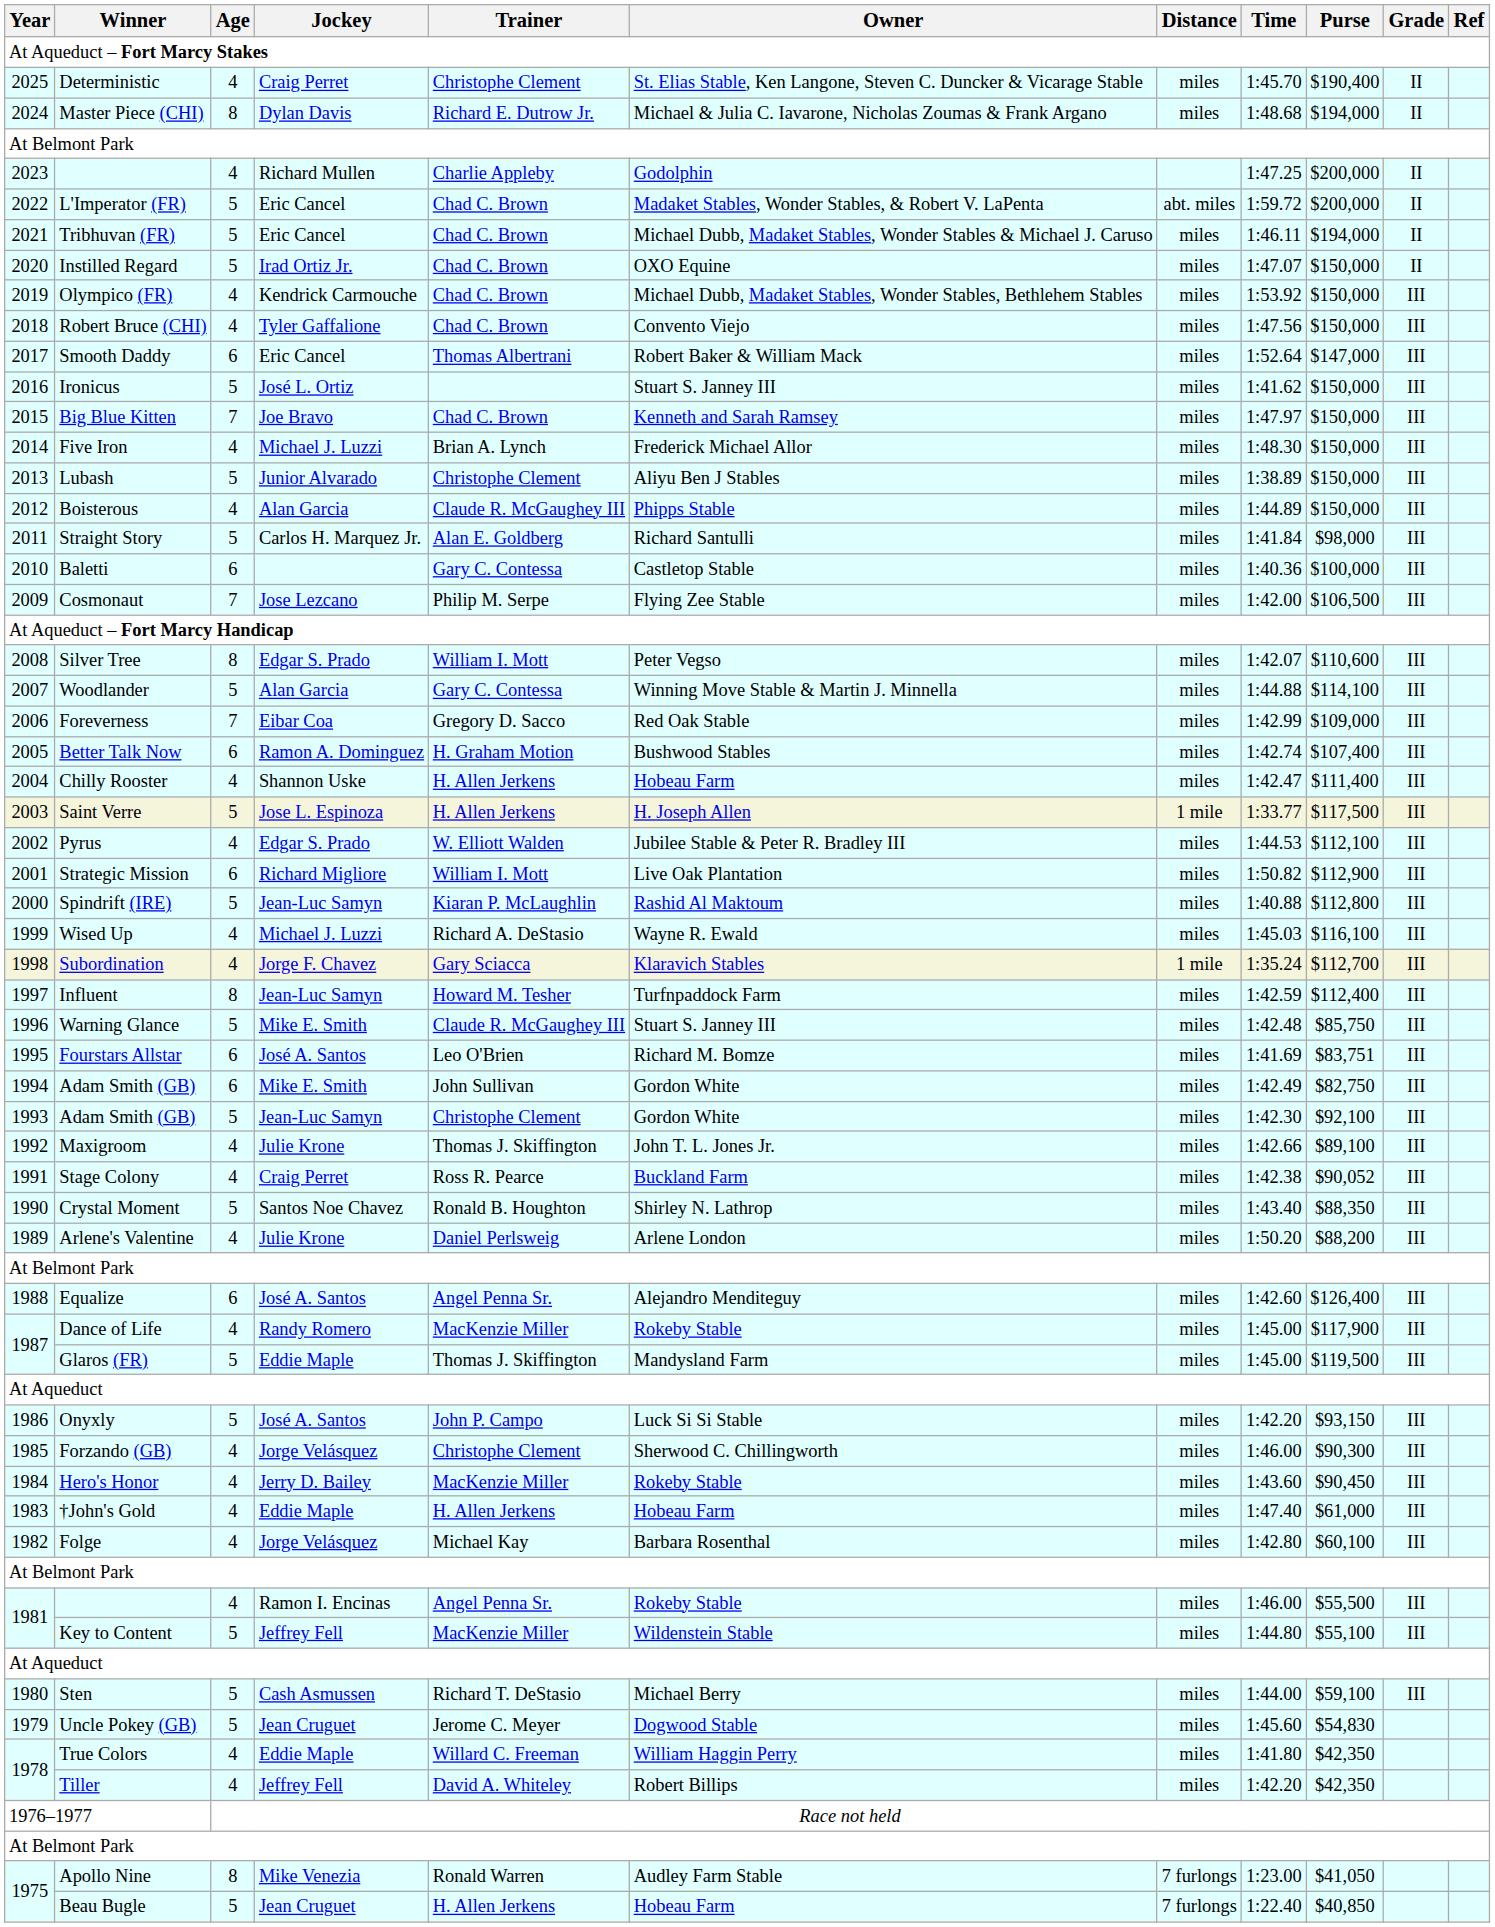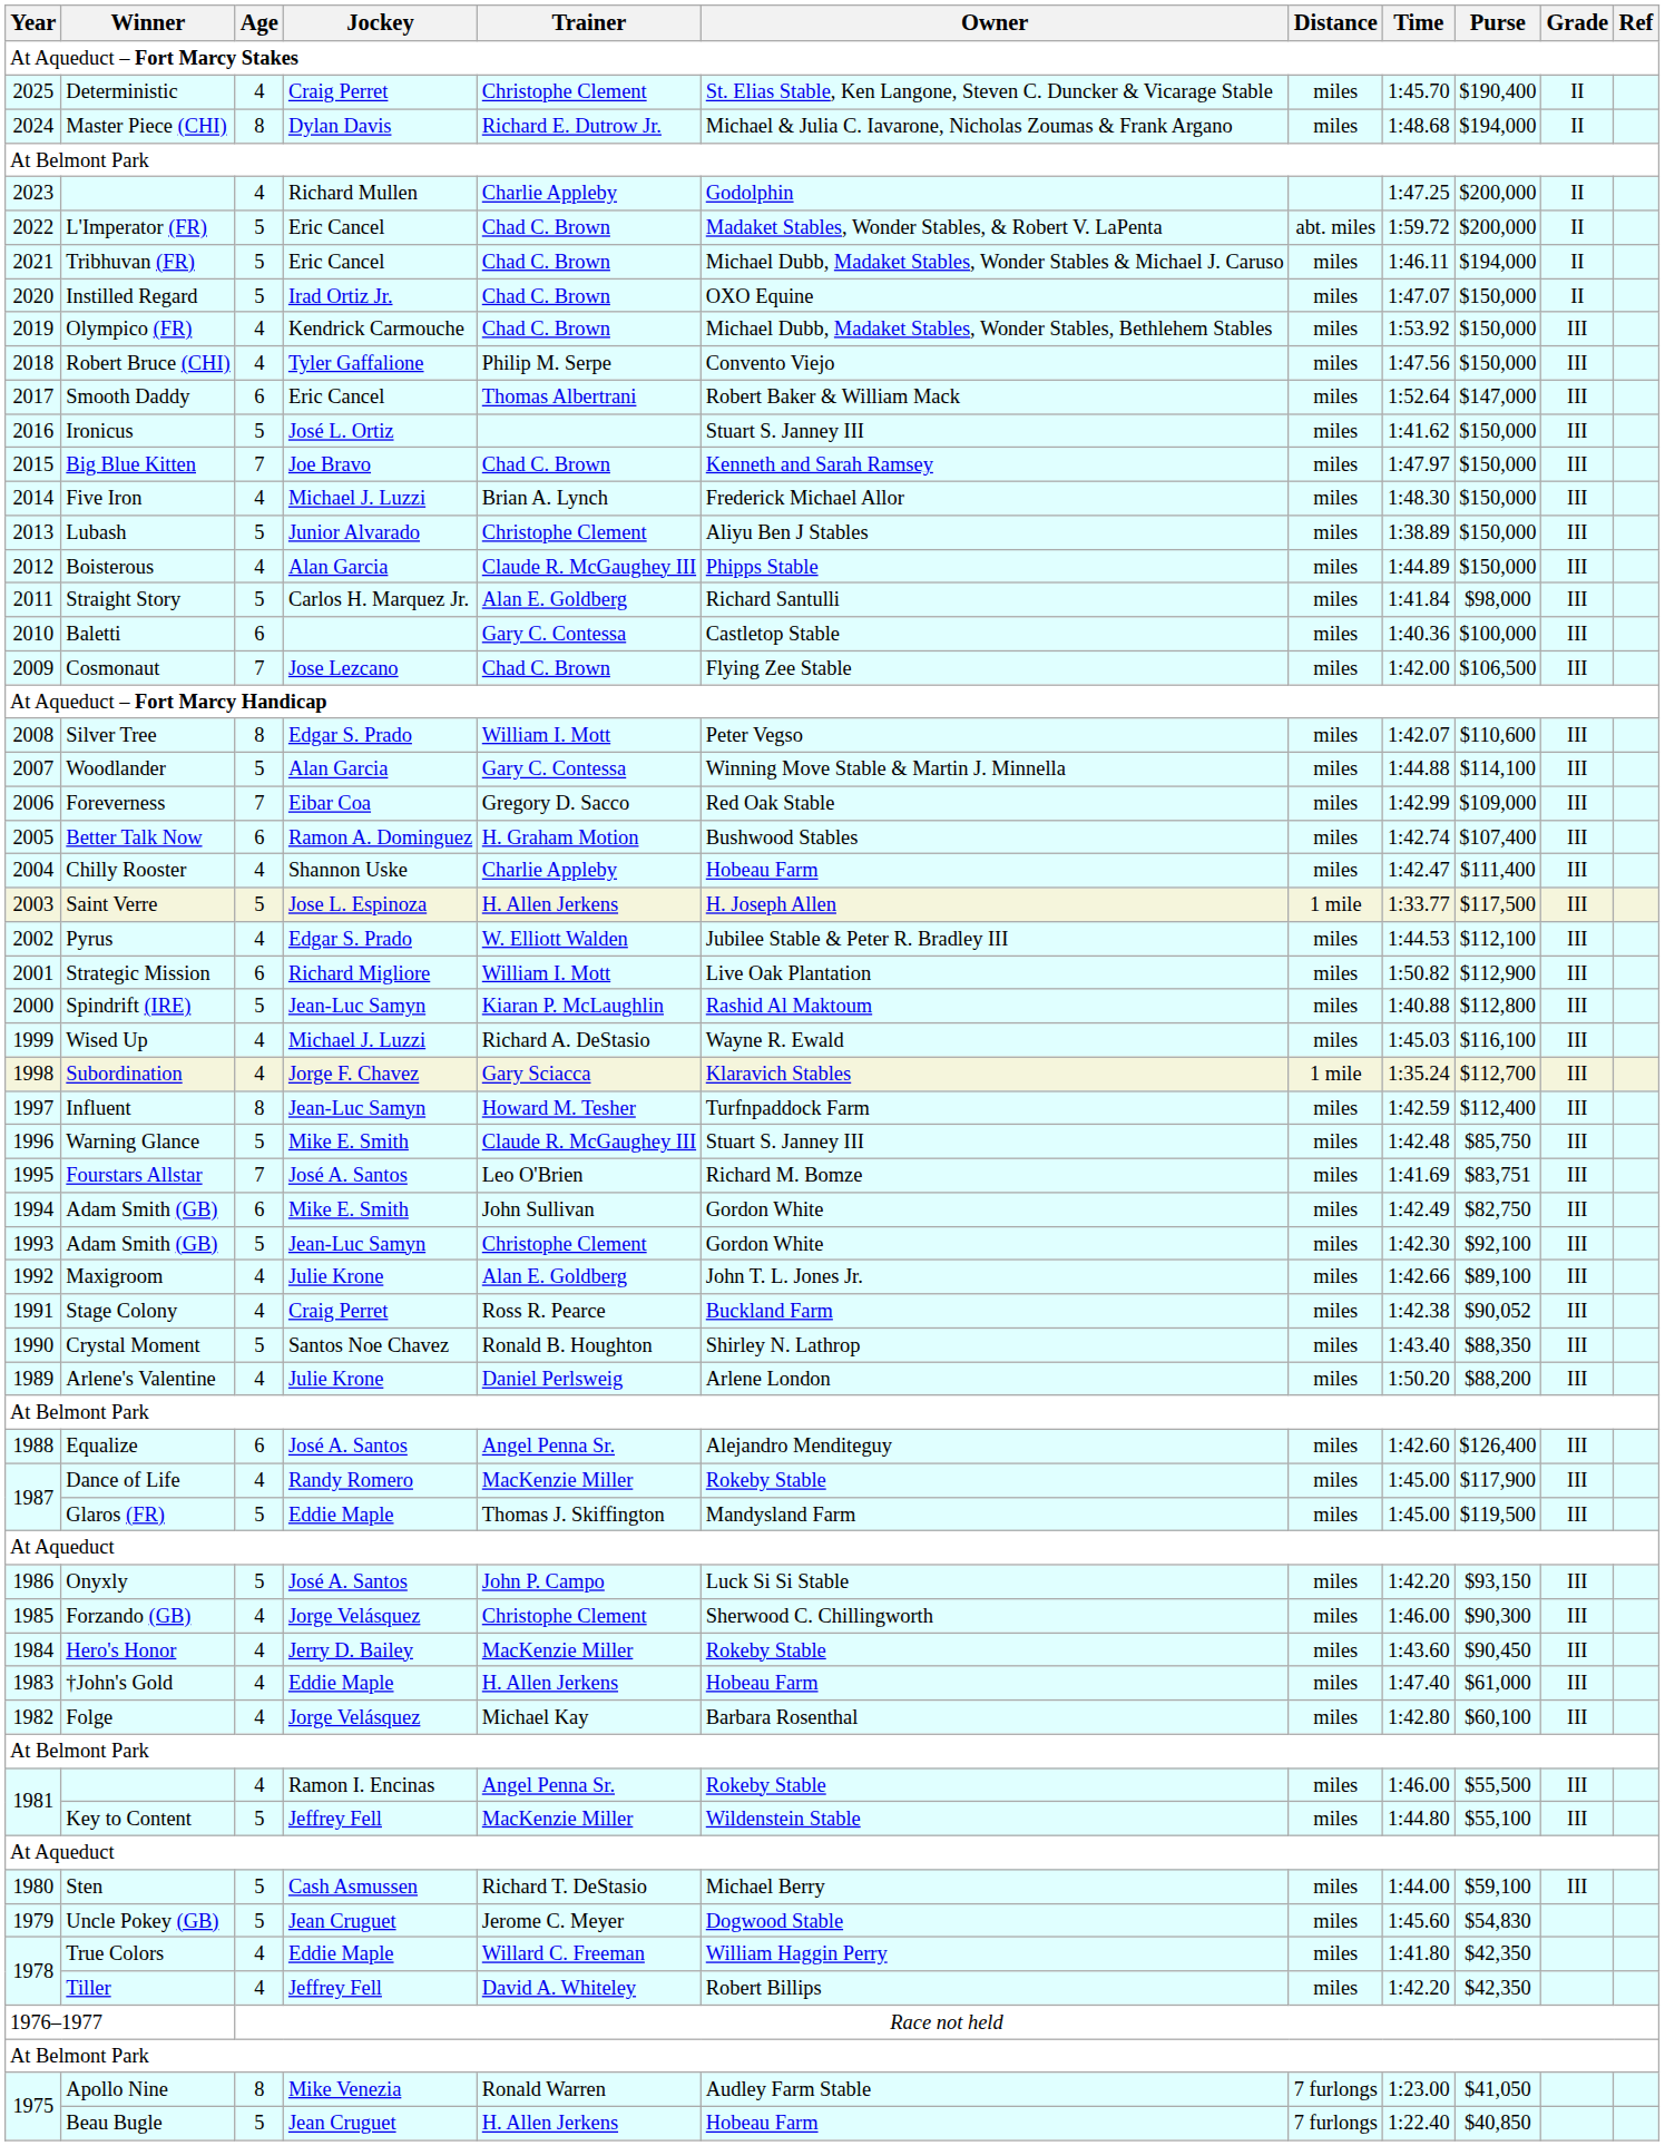Robert Bruce (CHI) | Trainer: Chad C. Brown -> Philip M. Serpe
Cosmonaut | Trainer: Philip M. Serpe -> Chad C. Brown
Chilly Rooster | Trainer: H. Allen Jerkens -> Charlie Appleby
Fourstars Allstar | Age: 6 -> 7
Maxigroom | Trainer: Thomas J. Skiffington -> Alan E. Goldberg
